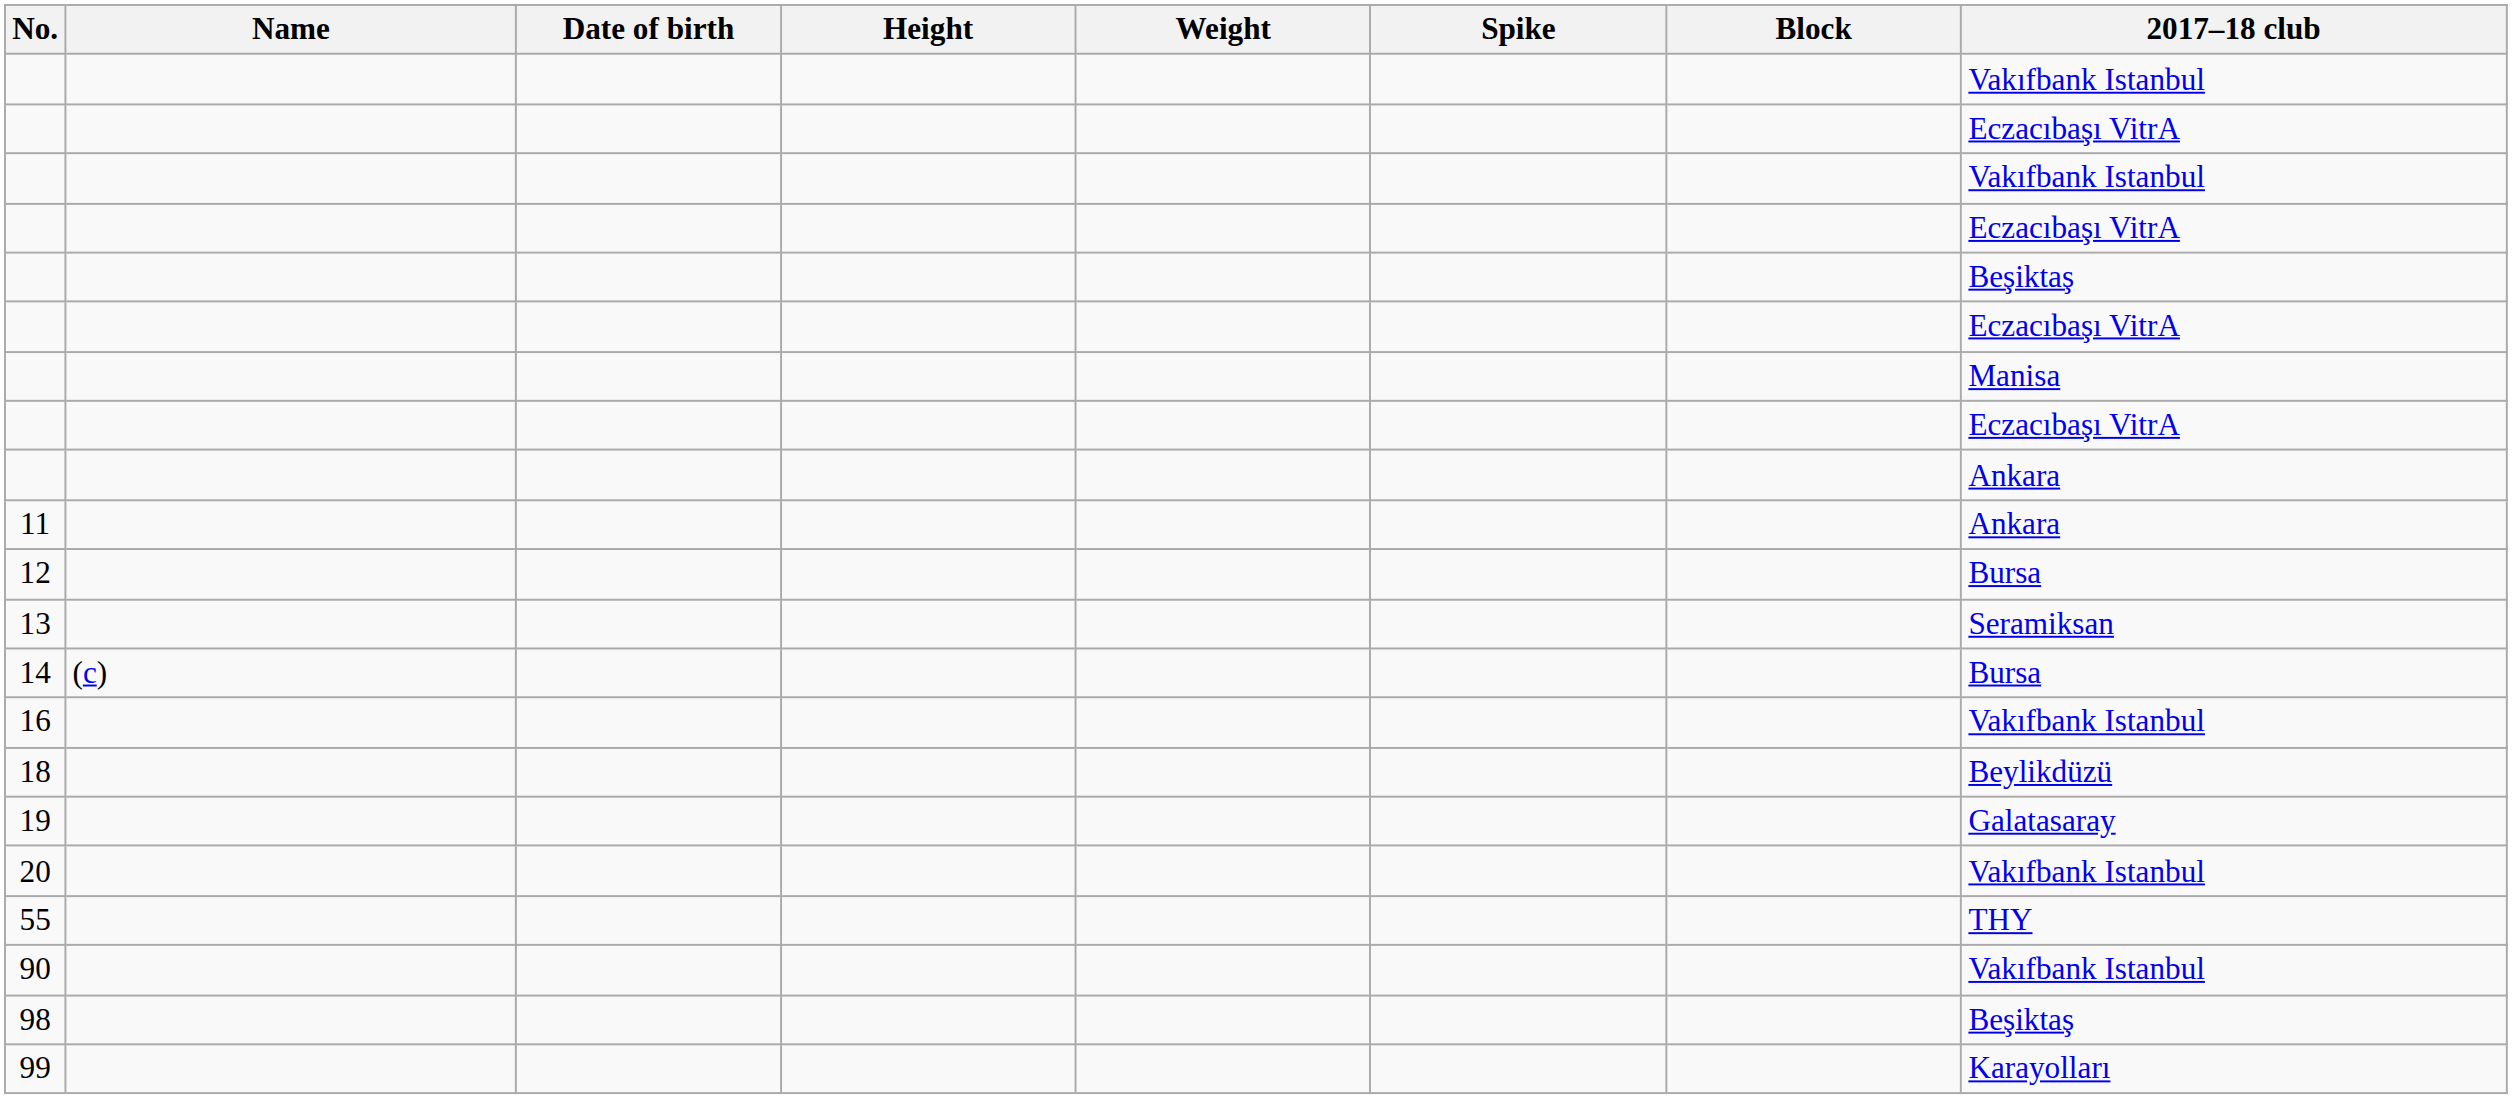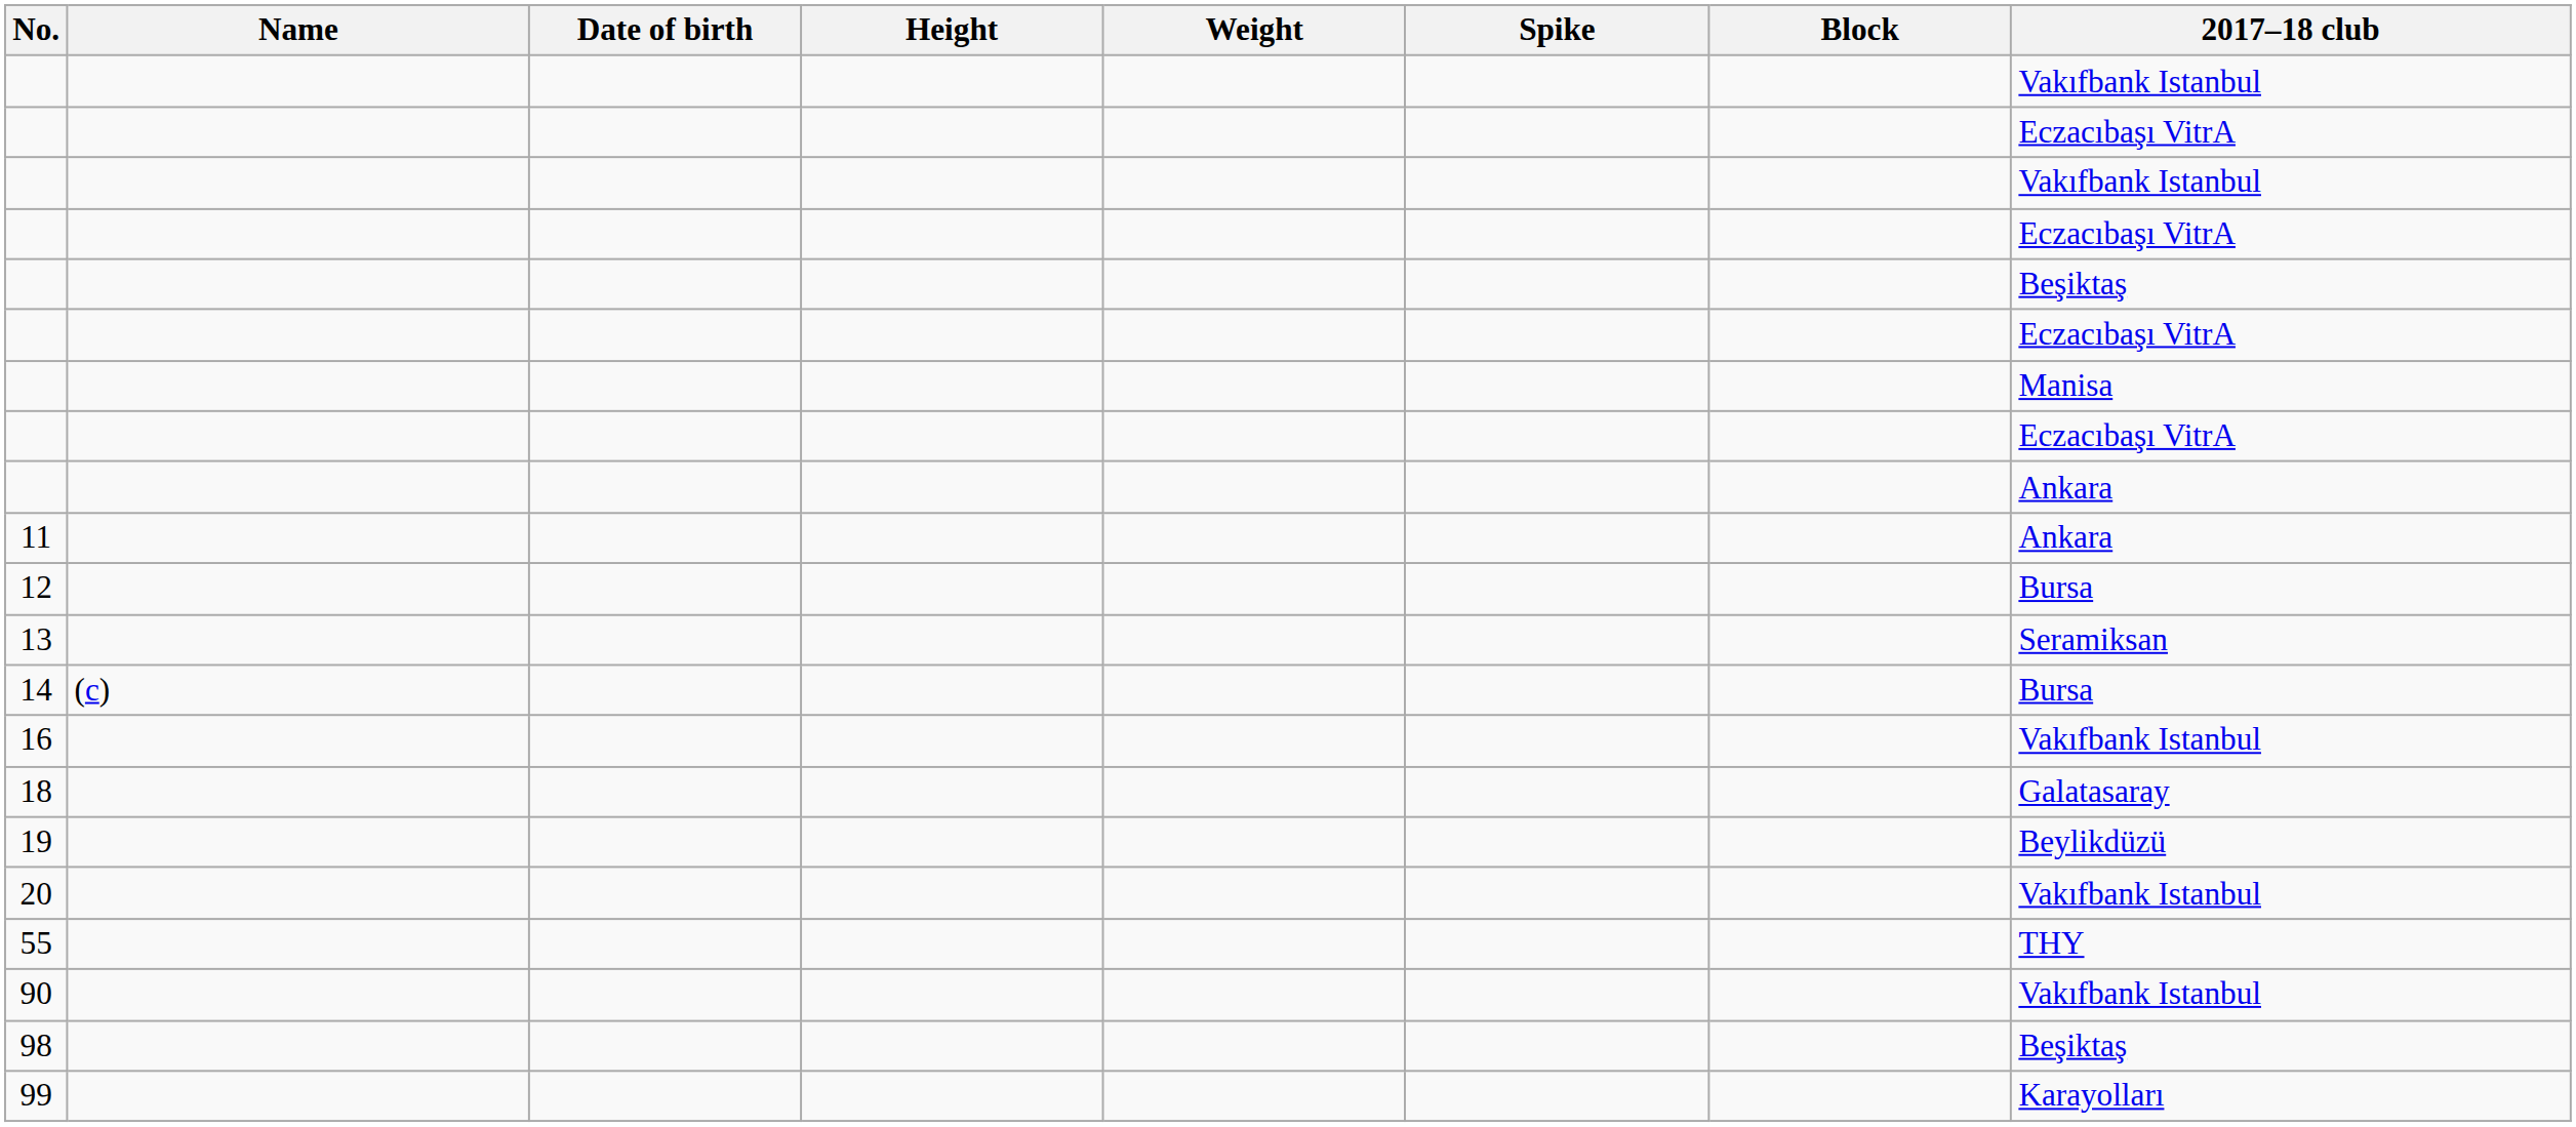18 | 2017–18 club: Beylikdüzü -> Galatasaray
19 | 2017–18 club: Galatasaray -> Beylikdüzü
